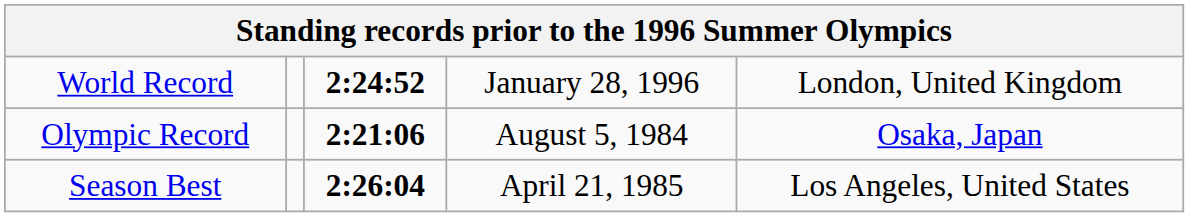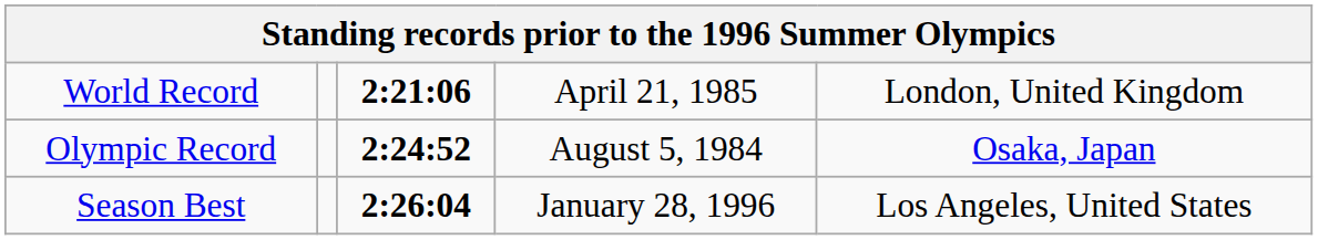World Record | column 3: 2:24:52 -> 2:21:06
World Record | column 4: January 28, 1996 -> April 21, 1985
Olympic Record | column 3: 2:21:06 -> 2:24:52
Season Best | column 4: April 21, 1985 -> January 28, 1996
